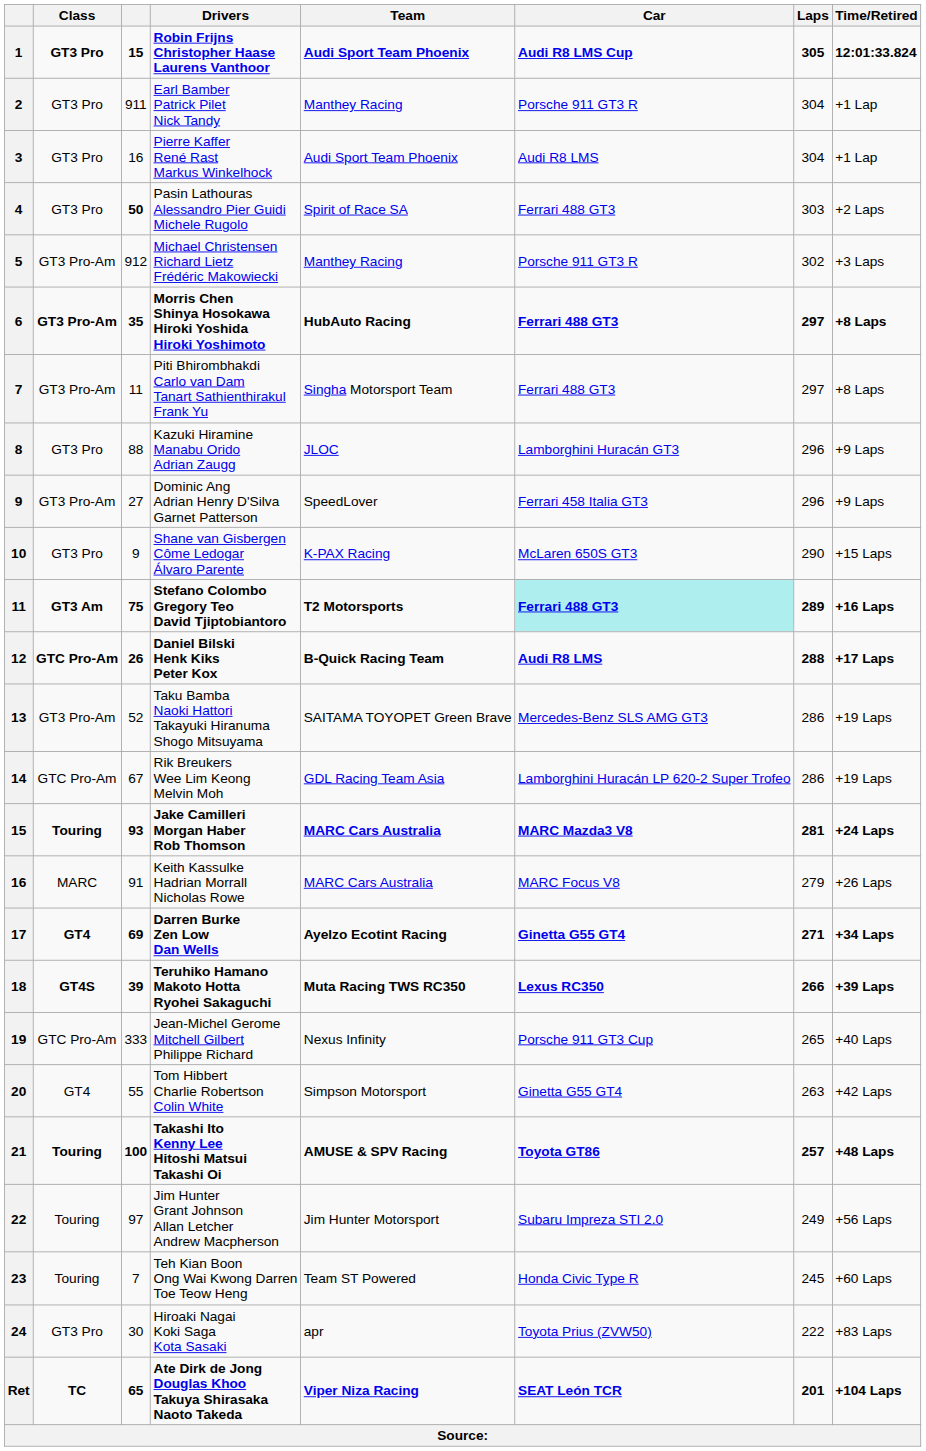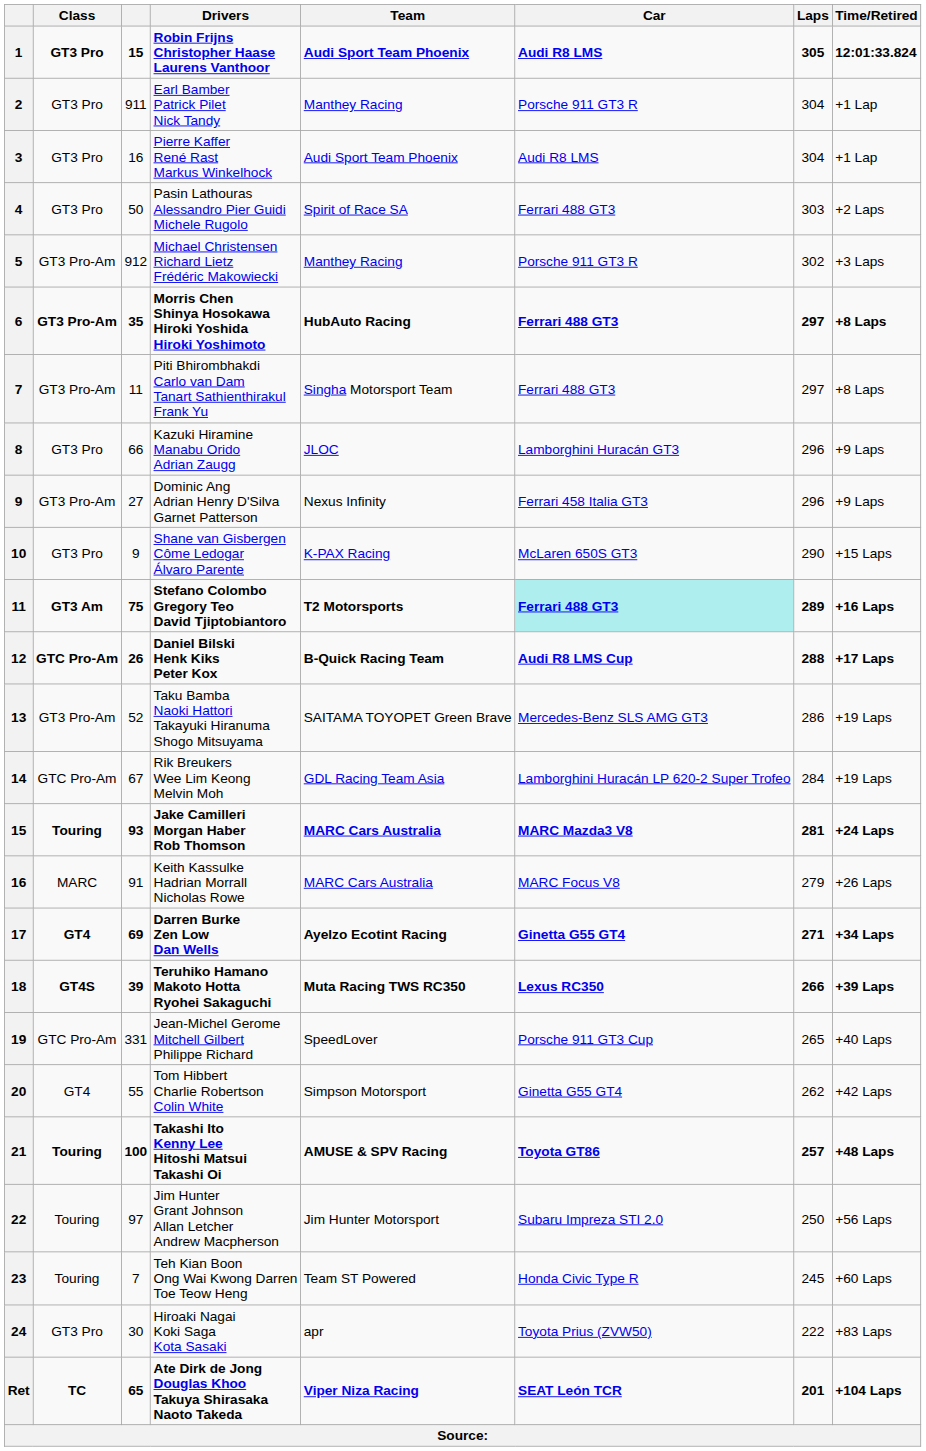Robin Frijns Christopher Haase Laurens Vanthoor | Car: Audi R8 LMS Cup -> Audi R8 LMS
Pasin Lathouras Alessandro Pier Guidi Michele Rugolo | column 3: bold -> normal
Kazuki Hiramine Manabu Orido Adrian Zaugg | column 3: 88 -> 66
Dominic Ang Adrian Henry D'Silva Garnet Patterson | Team: SpeedLover -> Nexus Infinity
Daniel Bilski Henk Kiks Peter Kox | Car: Audi R8 LMS -> Audi R8 LMS Cup
Rik Breukers Wee Lim Keong Melvin Moh | Laps: 286 -> 284
Jean-Michel Gerome Mitchell Gilbert Philippe Richard | column 3: 333 -> 331
Jean-Michel Gerome Mitchell Gilbert Philippe Richard | Team: Nexus Infinity -> SpeedLover
Tom Hibbert Charlie Robertson Colin White | Laps: 263 -> 262
Jim Hunter Grant Johnson Allan Letcher Andrew Macpherson | Laps: 249 -> 250
